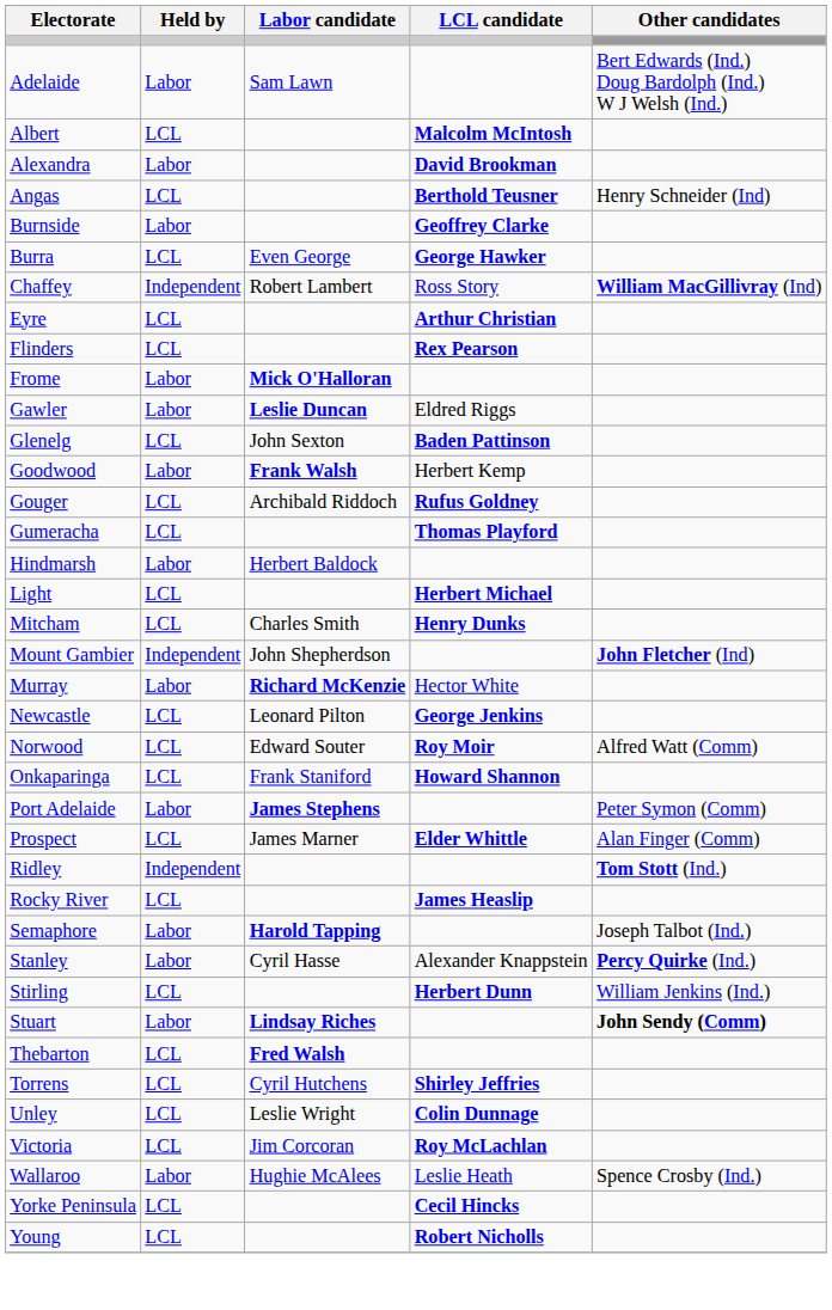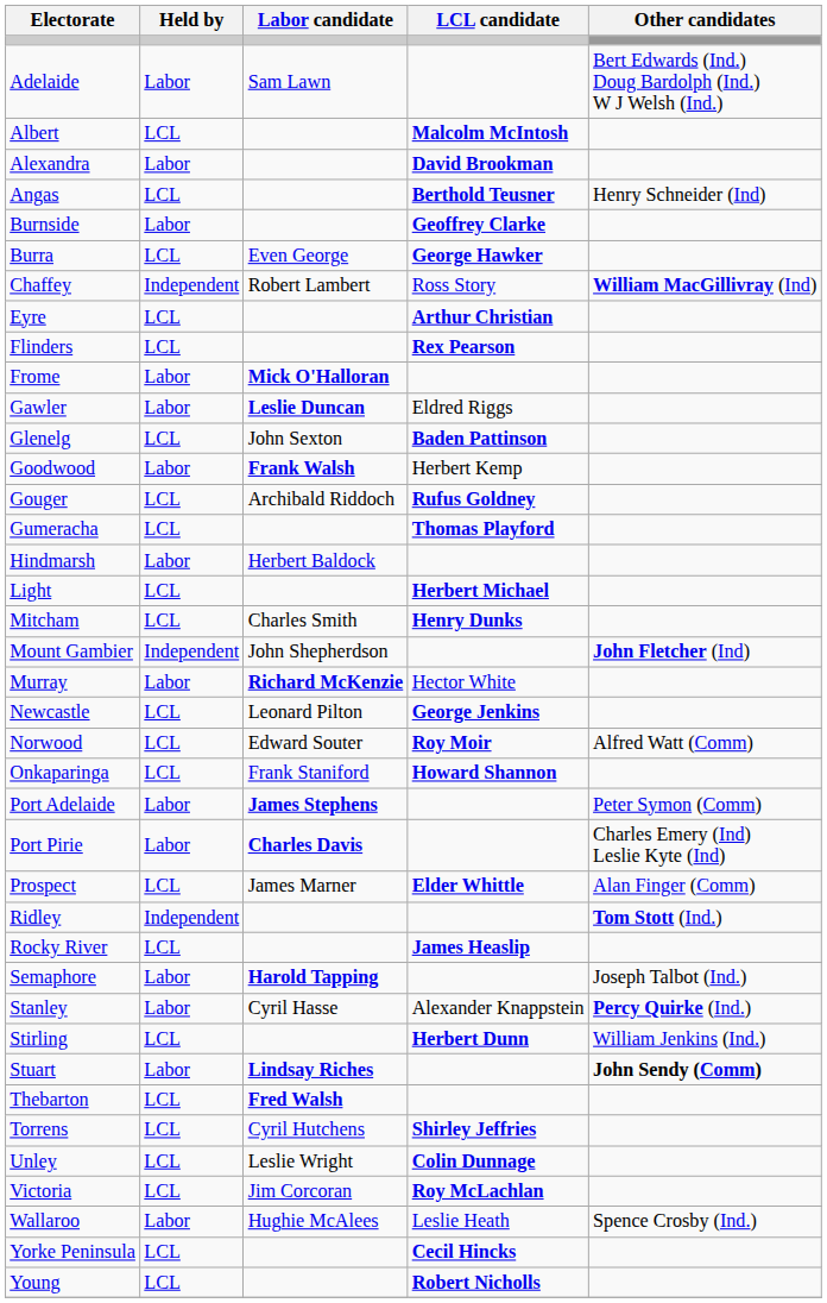+ row: Port Pirie | Labor | Charles Davis | Charles Emery (Ind) Leslie Kyte (Ind)
